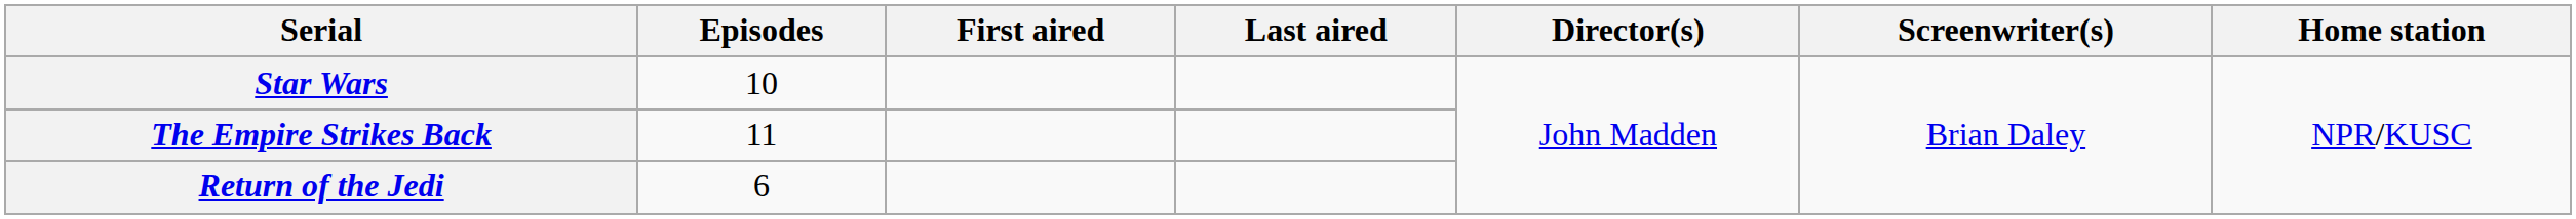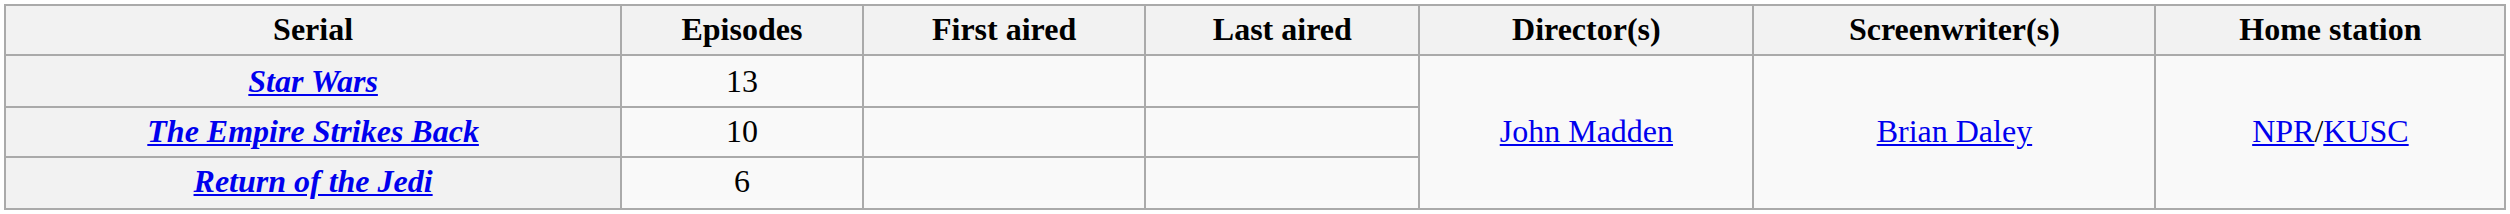Star Wars | Episodes: 10 -> 13
The Empire Strikes Back | Episodes: 11 -> 10
